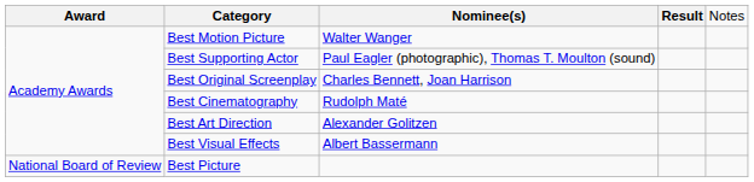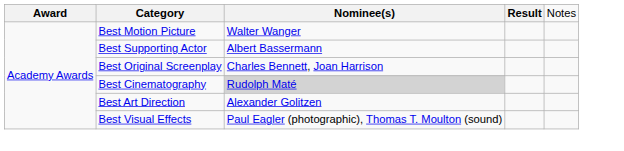Best Supporting Actor | column 3: Paul Eagler (photographic), Thomas T. Moulton (sound) -> Albert Bassermann
Best Cinematography | column 3: no background -> lightgrey background
Best Visual Effects | column 3: Albert Bassermann -> Paul Eagler (photographic), Thomas T. Moulton (sound)
- row: National Board of Review | Best Picture
